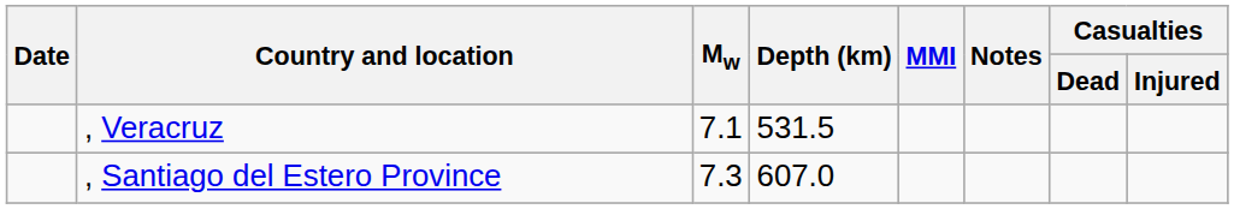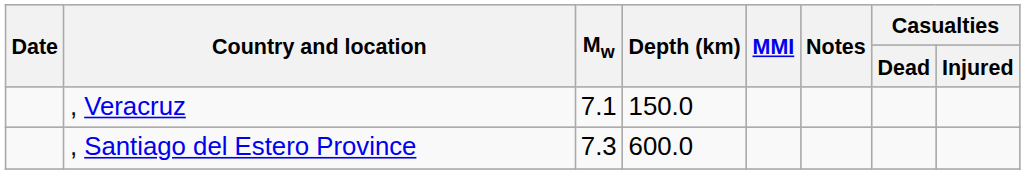, Veracruz | Depth (km): 531.5 -> 150.0
, Santiago del Estero Province | Depth (km): 607.0 -> 600.0
